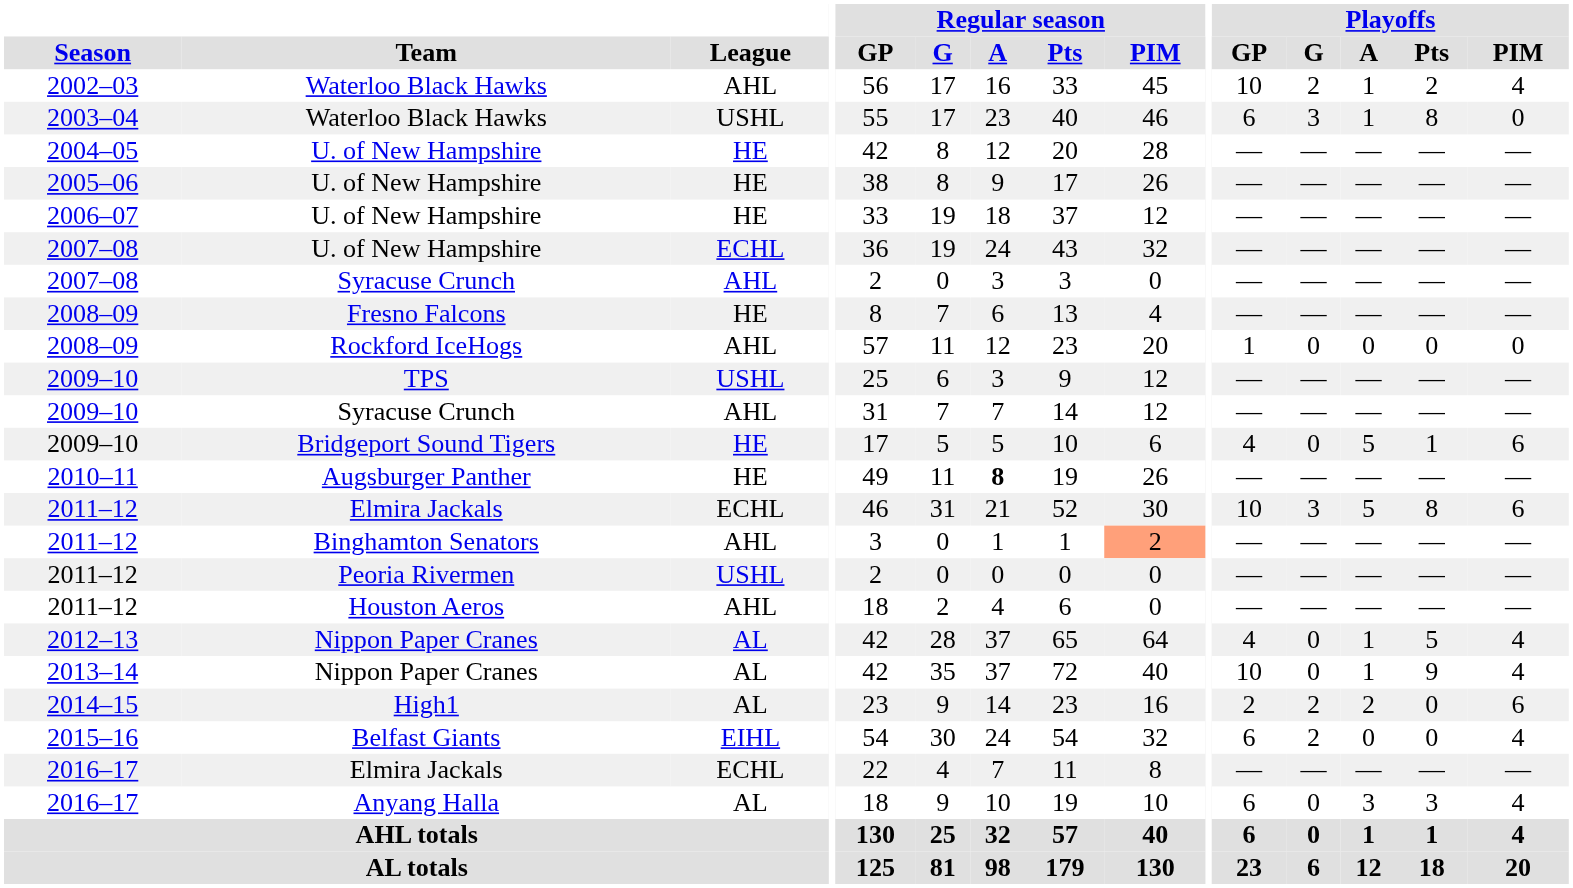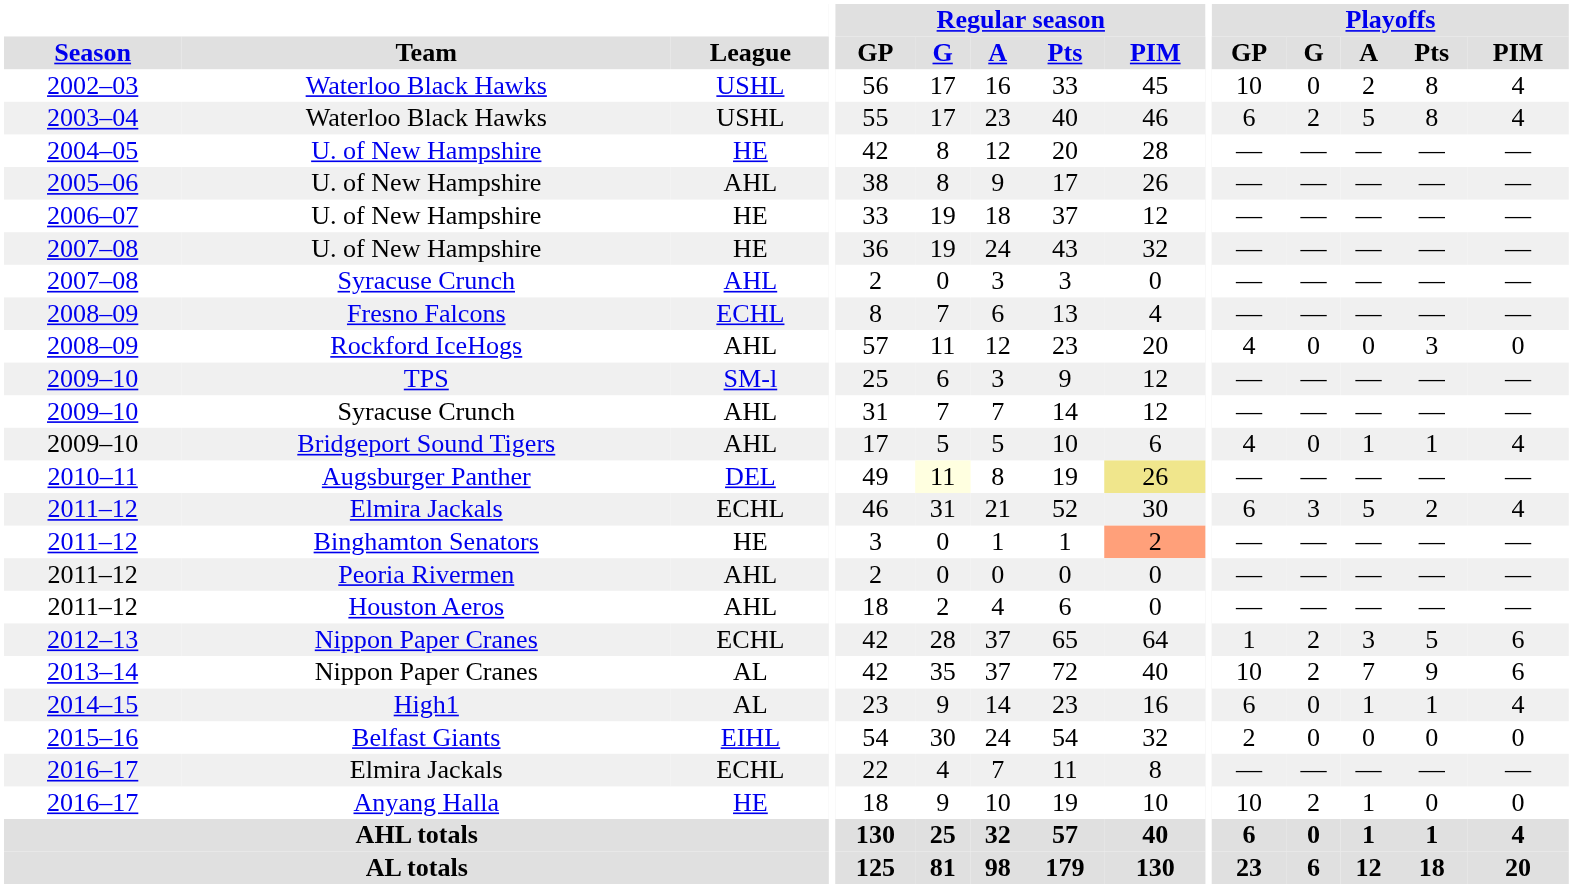2002–03 / Waterloo Black Hawks | League: AHL -> USHL
2002–03 / Waterloo Black Hawks | Playoffs / G: 2 -> 0
2002–03 / Waterloo Black Hawks | Playoffs / A: 1 -> 2
2002–03 / Waterloo Black Hawks | Playoffs / Pts: 2 -> 8
2003–04 / Waterloo Black Hawks | Playoffs / G: 3 -> 2
2003–04 / Waterloo Black Hawks | Playoffs / A: 1 -> 5
2003–04 / Waterloo Black Hawks | Playoffs / PIM: 0 -> 4
2005–06 / U. of New Hampshire | League: HE -> AHL
2007–08 / U. of New Hampshire | League: ECHL -> HE
Fresno Falcons | League: HE -> ECHL
Rockford IceHogs | Playoffs / GP: 1 -> 4
Rockford IceHogs | Playoffs / Pts: 0 -> 3
TPS | League: USHL -> SM-l
Bridgeport Sound Tigers | League: HE -> AHL
Bridgeport Sound Tigers | Playoffs / A: 5 -> 1
Bridgeport Sound Tigers | Playoffs / PIM: 6 -> 4
Augsburger Panther | League: HE -> DEL
Augsburger Panther | Regular season / G: no background -> lightyellow background
Augsburger Panther | Regular season / A: bold -> normal
Augsburger Panther | Regular season / PIM: no background -> khaki background
2011–12 / Elmira Jackals | Playoffs / GP: 10 -> 6
2011–12 / Elmira Jackals | Playoffs / Pts: 8 -> 2
2011–12 / Elmira Jackals | Playoffs / PIM: 6 -> 4
Binghamton Senators | League: AHL -> HE
Peoria Rivermen | League: USHL -> AHL
2012–13 / Nippon Paper Cranes | League: AL -> ECHL
2012–13 / Nippon Paper Cranes | Playoffs / GP: 4 -> 1
2012–13 / Nippon Paper Cranes | Playoffs / G: 0 -> 2
2012–13 / Nippon Paper Cranes | Playoffs / A: 1 -> 3
2012–13 / Nippon Paper Cranes | Playoffs / PIM: 4 -> 6
2013–14 / Nippon Paper Cranes | Playoffs / G: 0 -> 2
2013–14 / Nippon Paper Cranes | Playoffs / A: 1 -> 7
2013–14 / Nippon Paper Cranes | Playoffs / PIM: 4 -> 6
High1 | Playoffs / GP: 2 -> 6
High1 | Playoffs / G: 2 -> 0
High1 | Playoffs / A: 2 -> 1
High1 | Playoffs / Pts: 0 -> 1
High1 | Playoffs / PIM: 6 -> 4
Belfast Giants | Playoffs / GP: 6 -> 2
Belfast Giants | Playoffs / G: 2 -> 0
Belfast Giants | Playoffs / PIM: 4 -> 0
Anyang Halla | League: AL -> HE
Anyang Halla | Playoffs / GP: 6 -> 10
Anyang Halla | Playoffs / G: 0 -> 2
Anyang Halla | Playoffs / A: 3 -> 1
Anyang Halla | Playoffs / Pts: 3 -> 0
Anyang Halla | Playoffs / PIM: 4 -> 0
